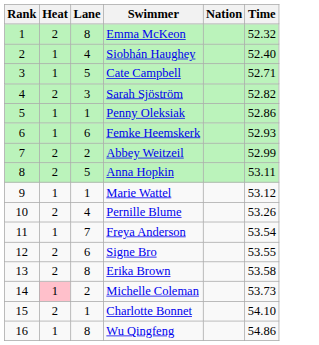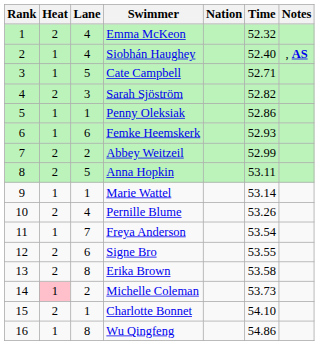+ column: Notes | , AS
Emma McKeon | Lane: 8 -> 4
Marie Wattel | Time: 53.12 -> 53.14
